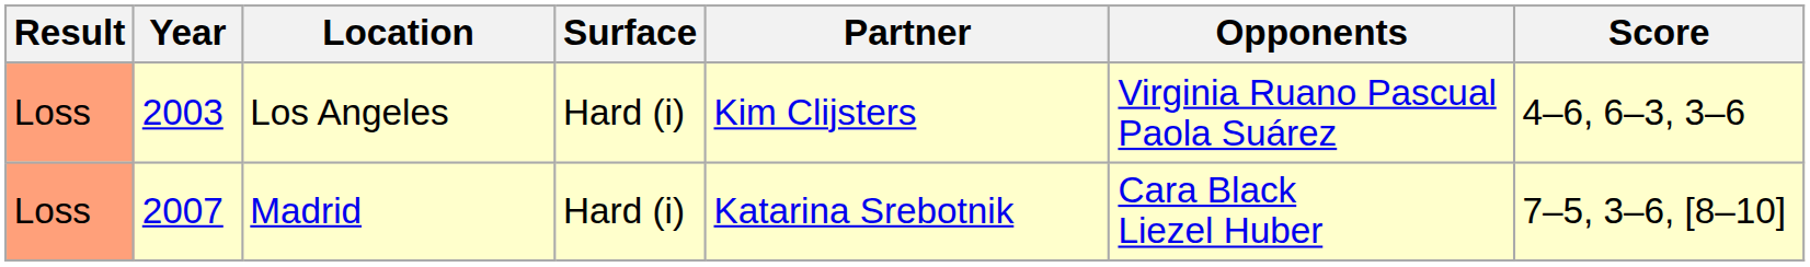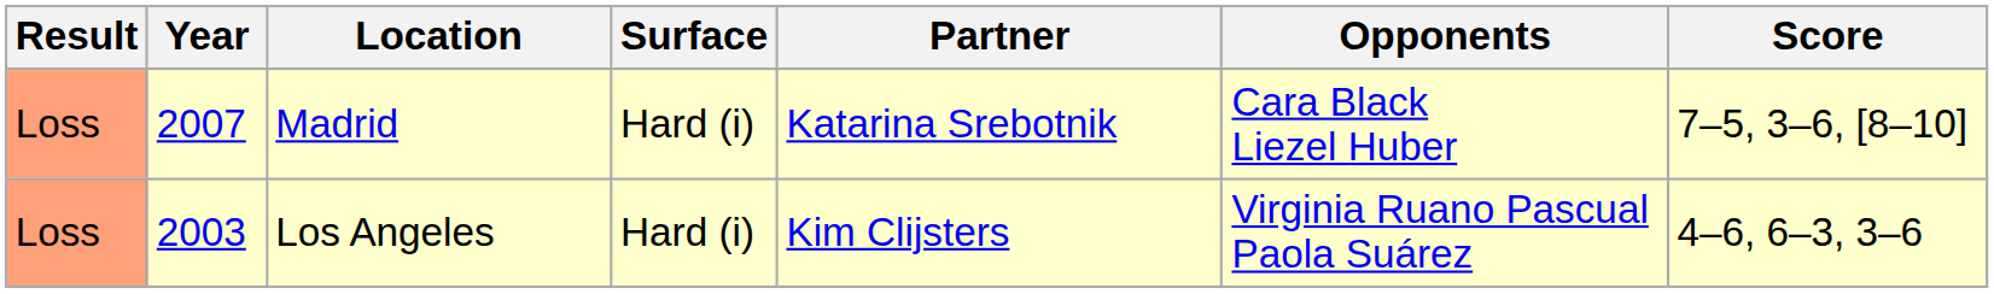rows swapped: Los Angeles <-> Madrid
